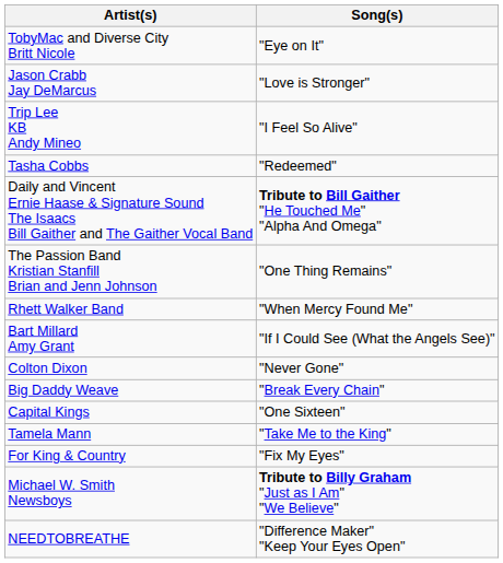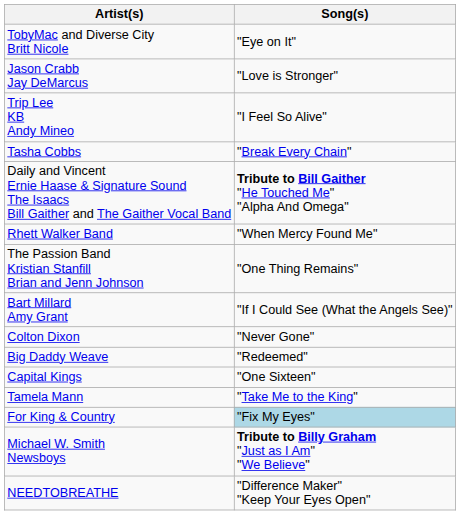Tasha Cobbs | Song(s): "Redeemed" -> "Break Every Chain"
rows swapped: The Passion Band Kristian Stanfill Brian and Jenn Johnson <-> Rhett Walker Band
Big Daddy Weave | Song(s): "Break Every Chain" -> "Redeemed"
For King & Country | Song(s): no background -> lightblue background
